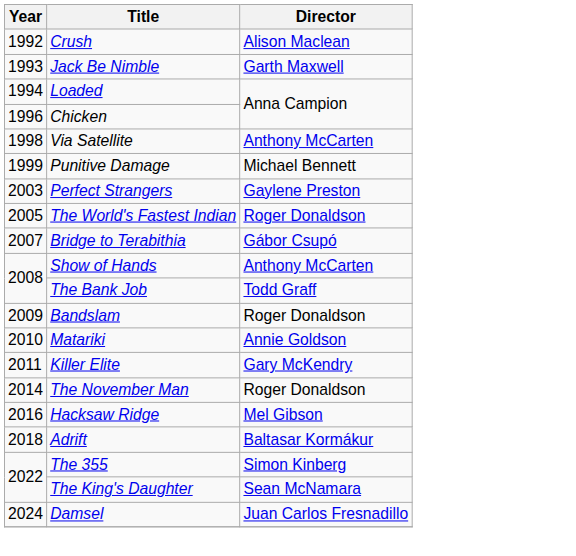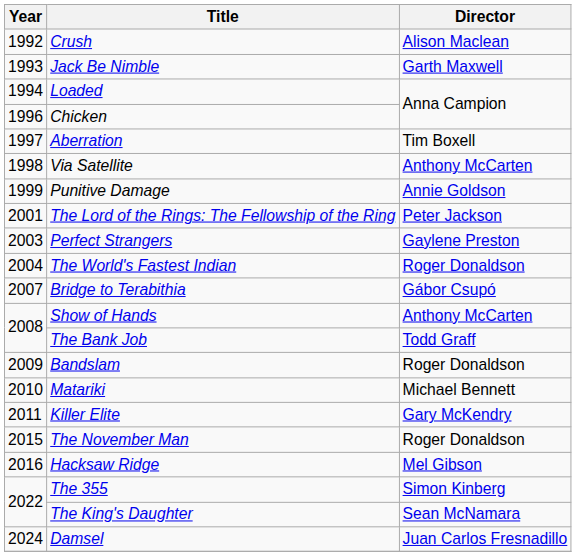+ row: 1997 | Aberration | Tim Boxell
Punitive Damage | Director: Michael Bennett -> Annie Goldson
+ row: 2001 | The Lord of the Rings: The Fellowship of the Ring | Peter Jackson
The World's Fastest Indian | Year: 2005 -> 2004
Matariki | Director: Annie Goldson -> Michael Bennett
The November Man | Year: 2014 -> 2015
- row: 2018 | Adrift | Baltasar Kormákur
